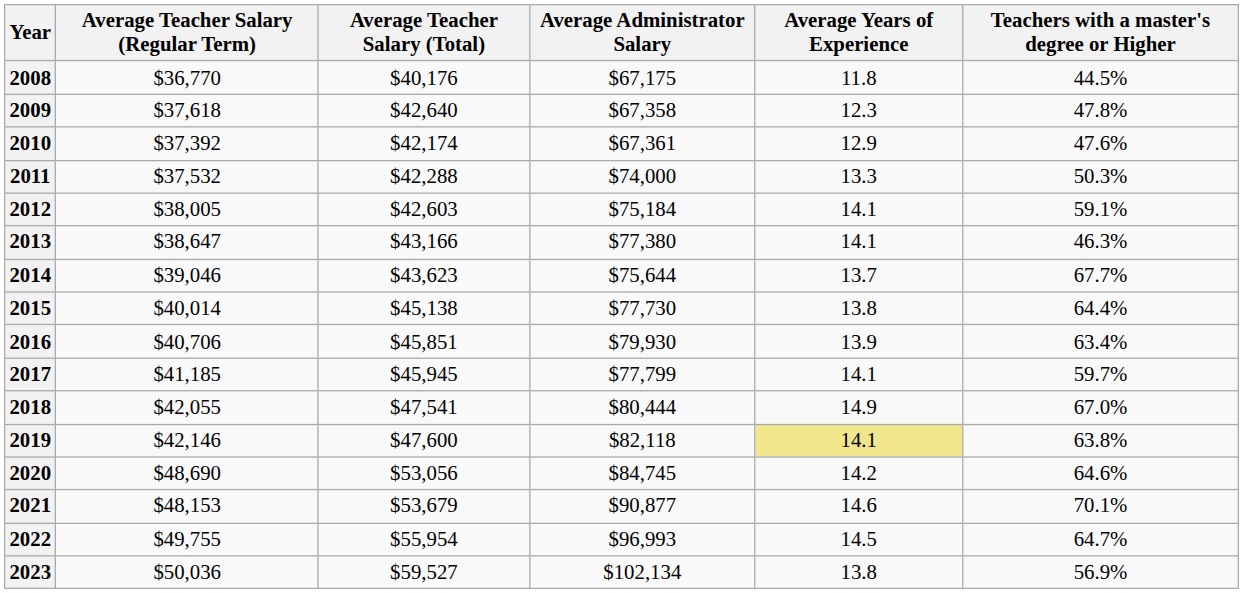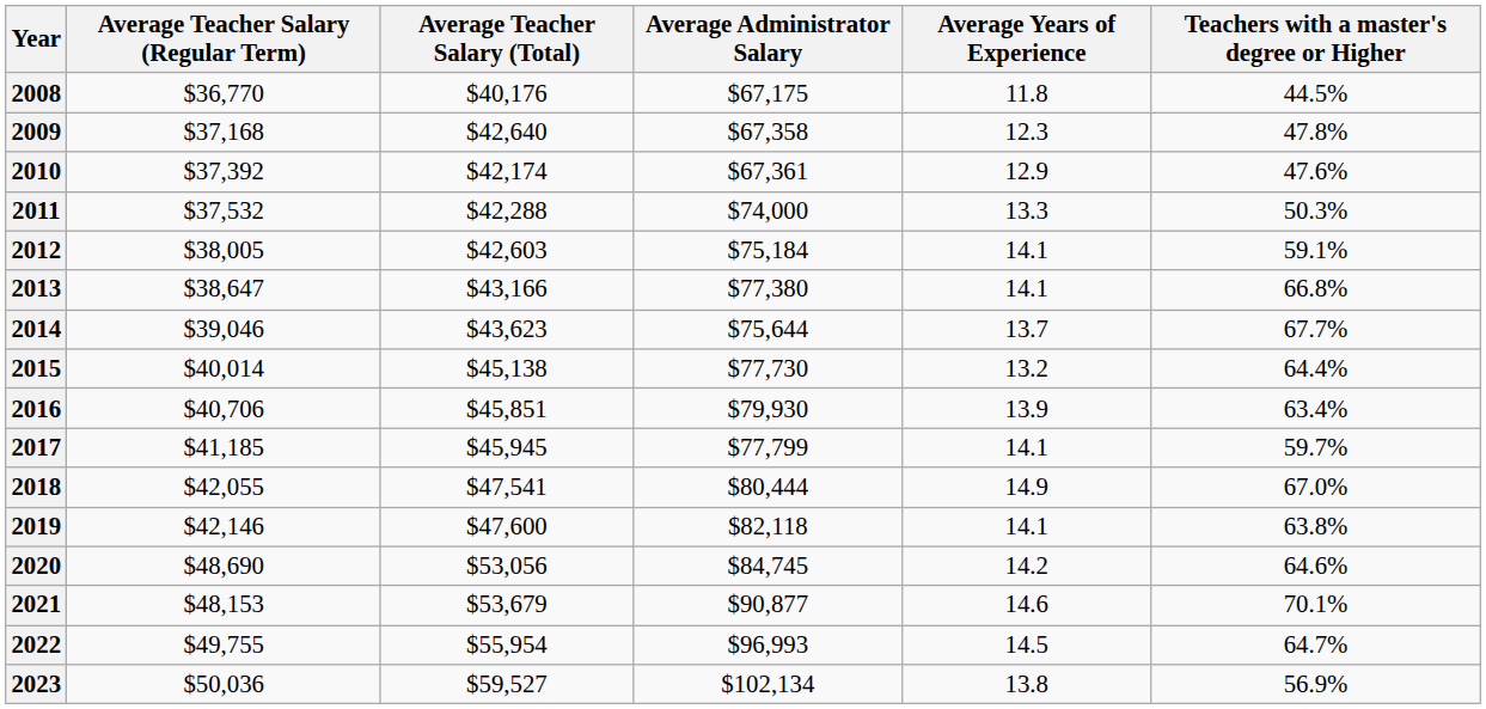2009 | Average Teacher Salary (Regular Term): $37,618 -> $37,168
2013 | Teachers with a master's degree or Higher: 46.3% -> 66.8%
2015 | Average Years of Experience: 13.8 -> 13.2
2019 | Average Years of Experience: khaki background -> no background
